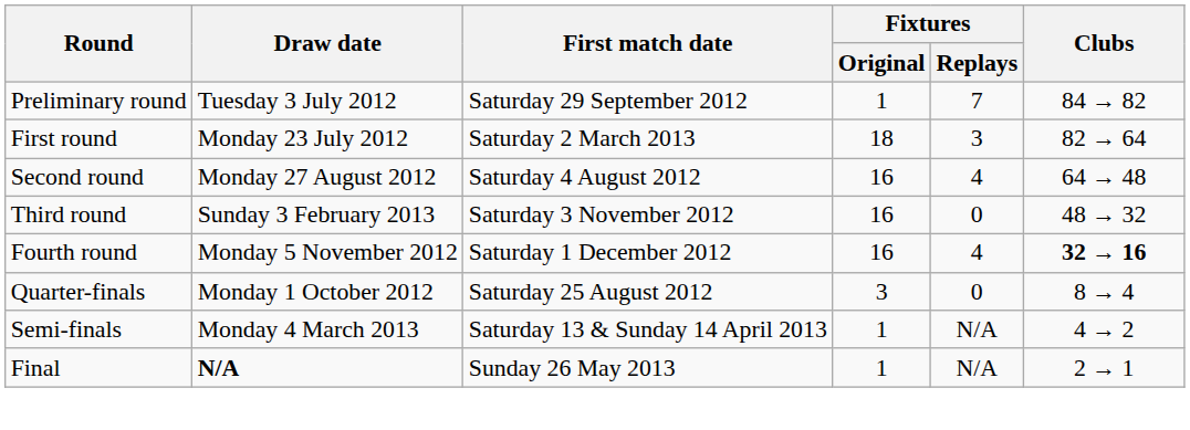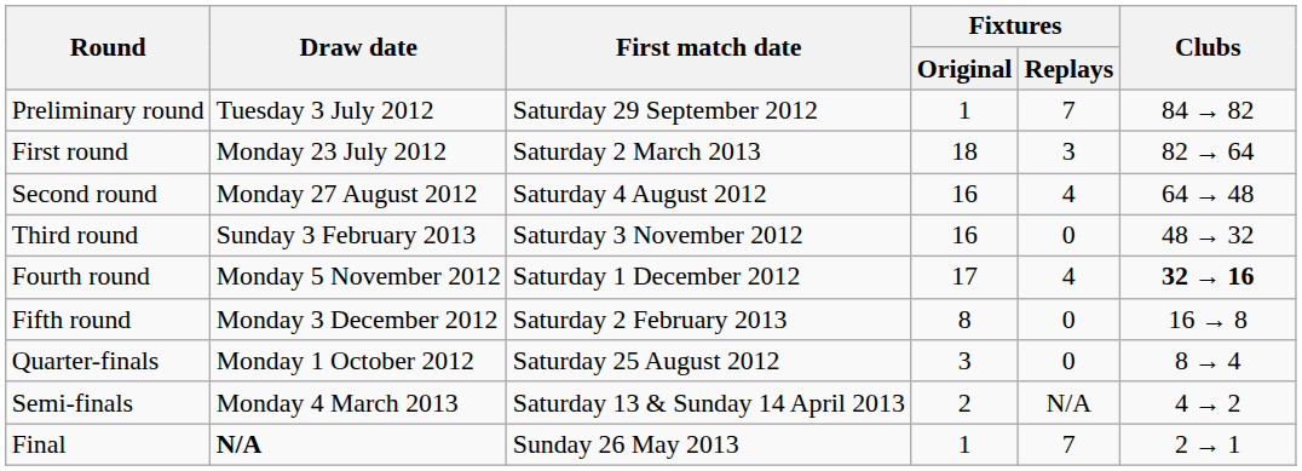Fourth round | Fixtures / Original: 16 -> 17
+ row: Fifth round | Monday 3 December 2012 | Saturday 2 February 2013 | 8 | 0 | 16 → 8
Semi-finals | Fixtures / Original: 1 -> 2
Final | Fixtures / Replays: N/A -> 7
